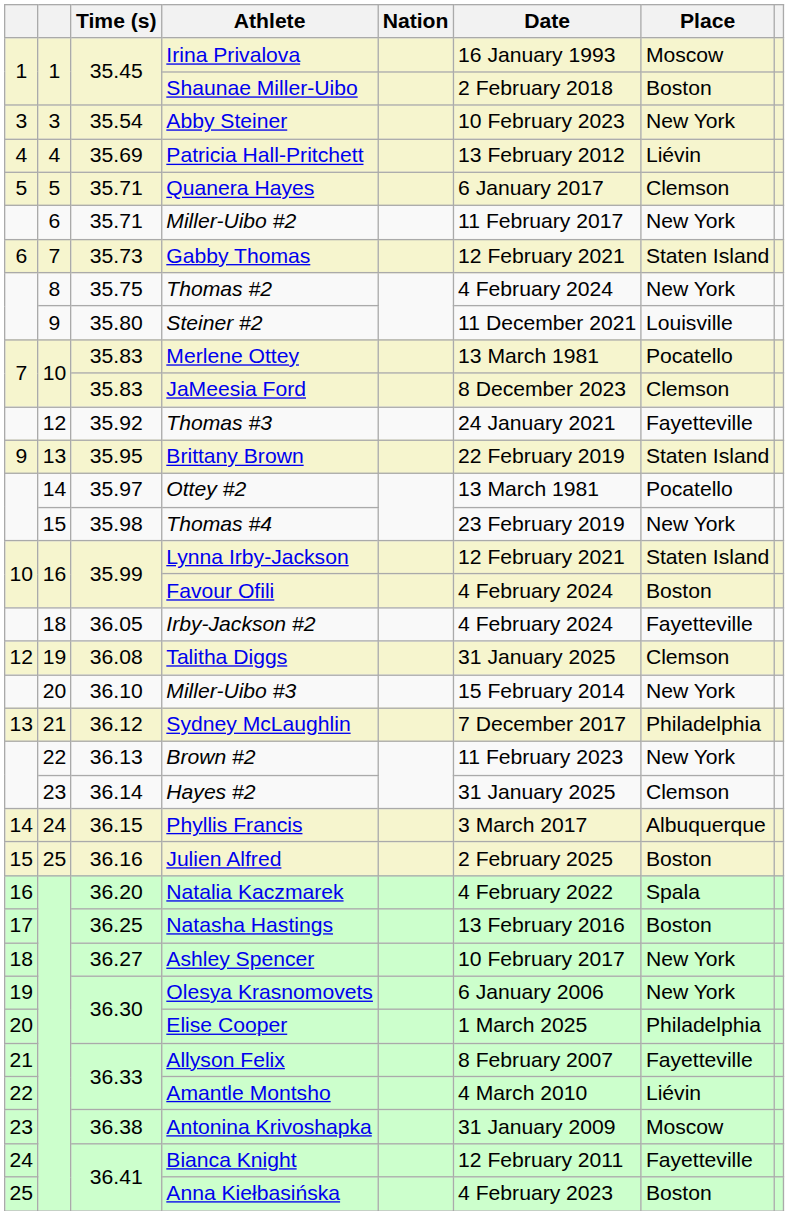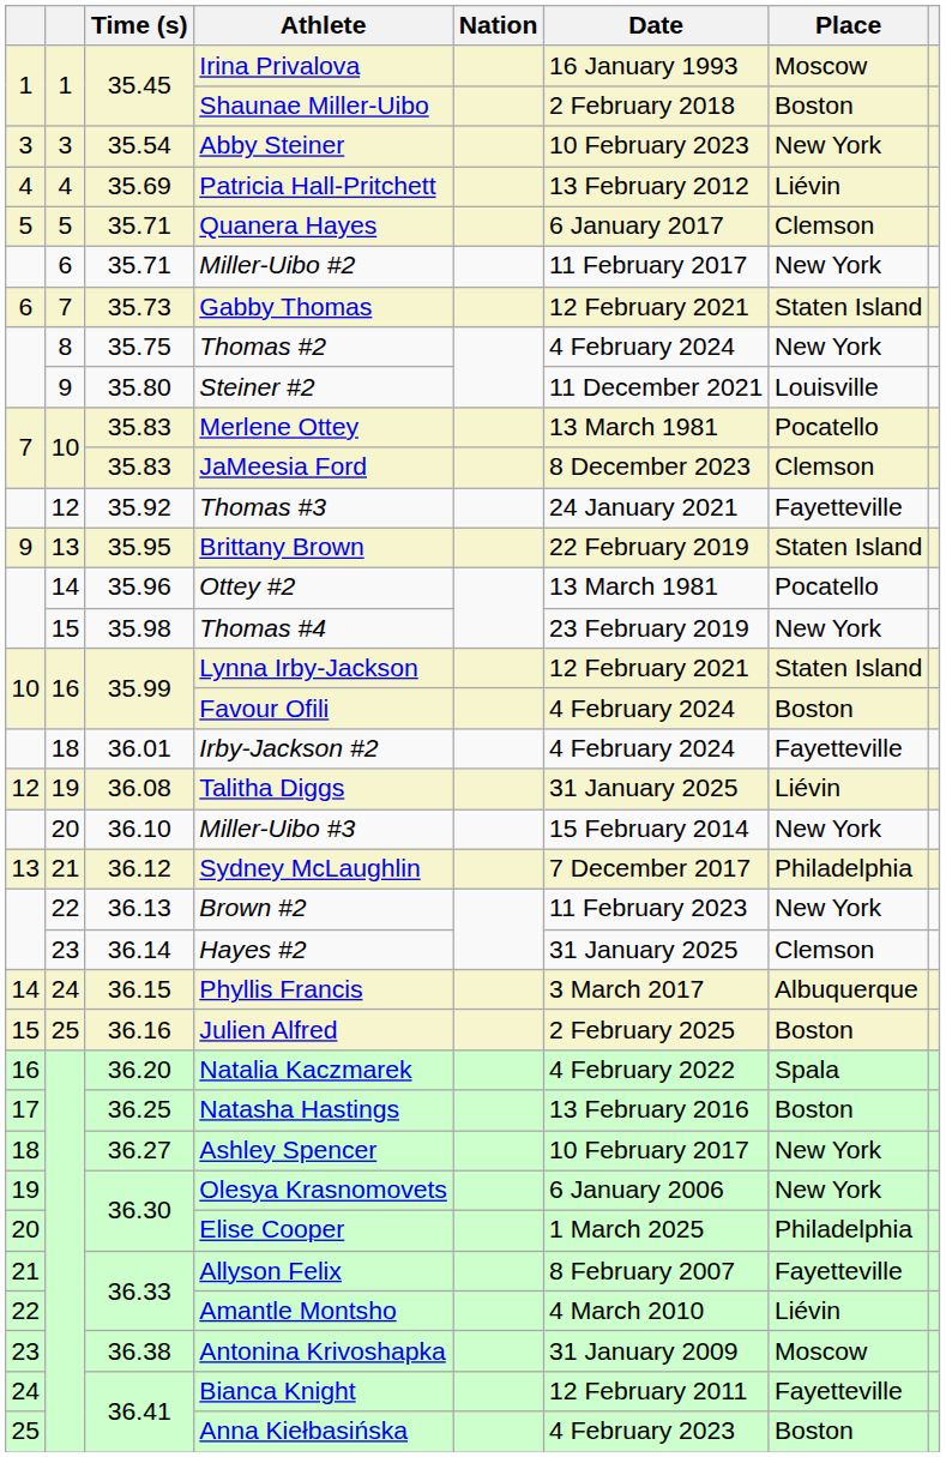Ottey #2 | Time (s): 35.97 -> 35.96
Irby-Jackson #2 | Time (s): 36.05 -> 36.01
Talitha Diggs | Place: Clemson -> Liévin
